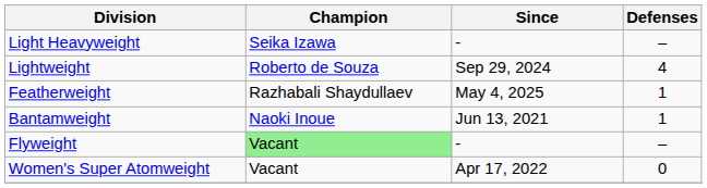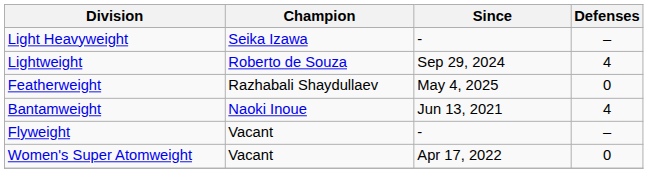Featherweight | Defenses: 1 -> 0
Bantamweight | Defenses: 1 -> 4
Flyweight | Champion: lightgreen background -> no background
